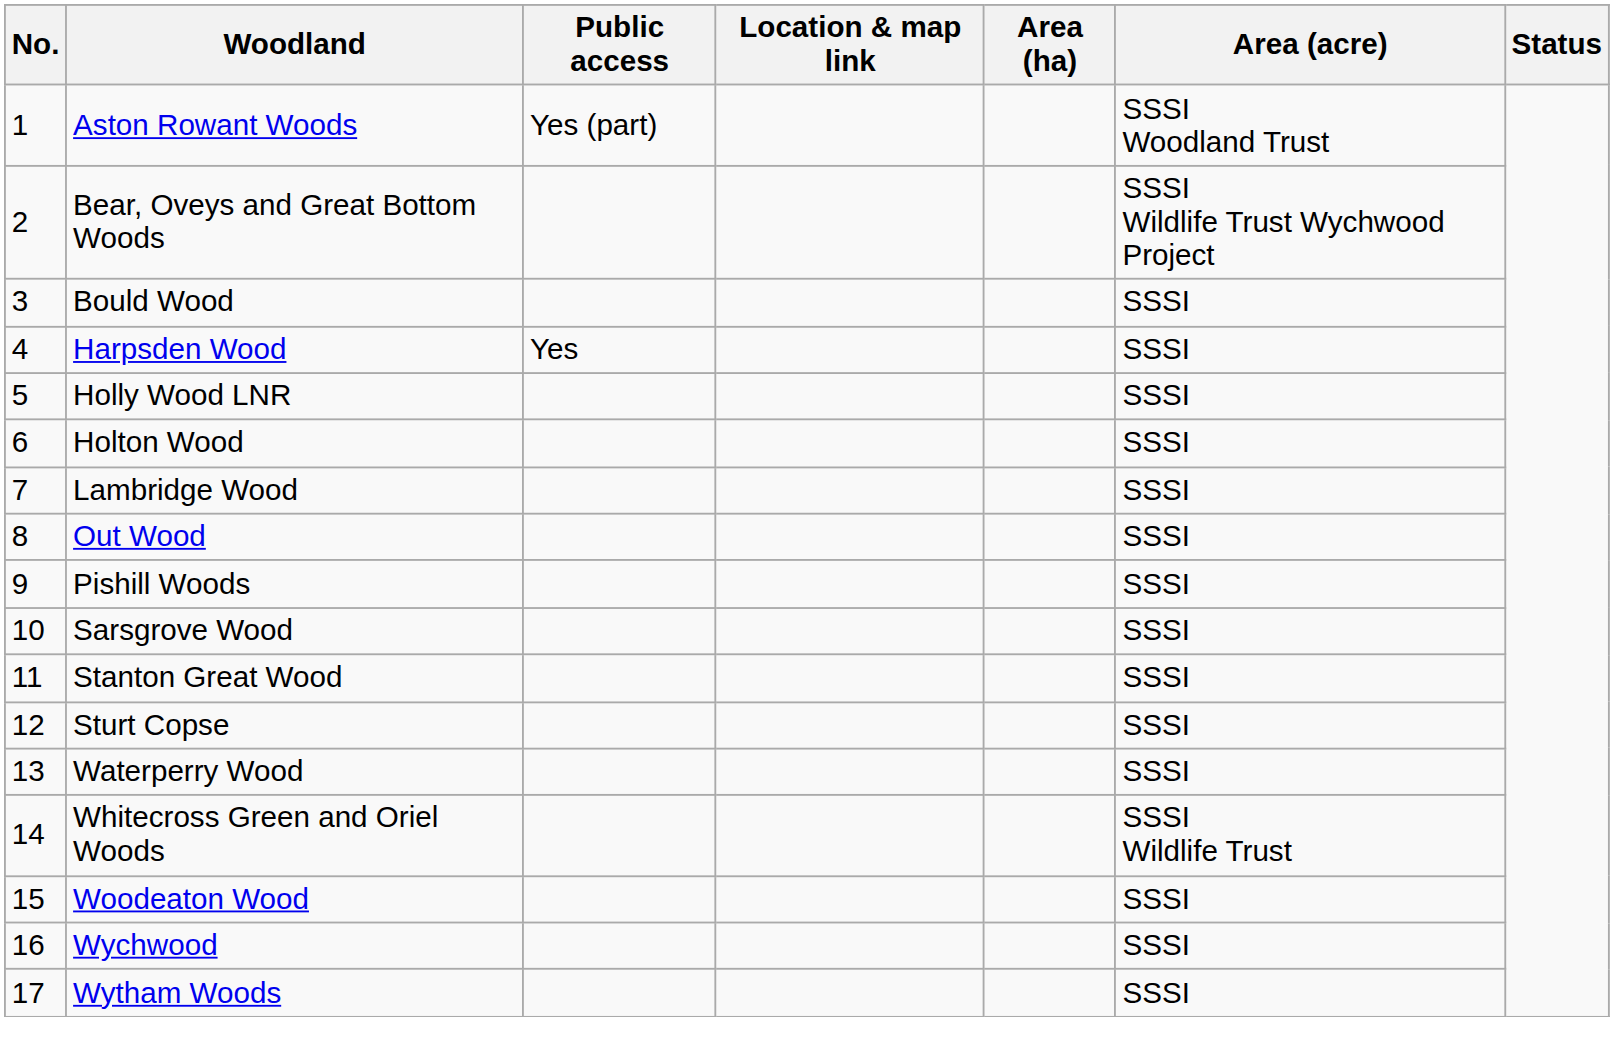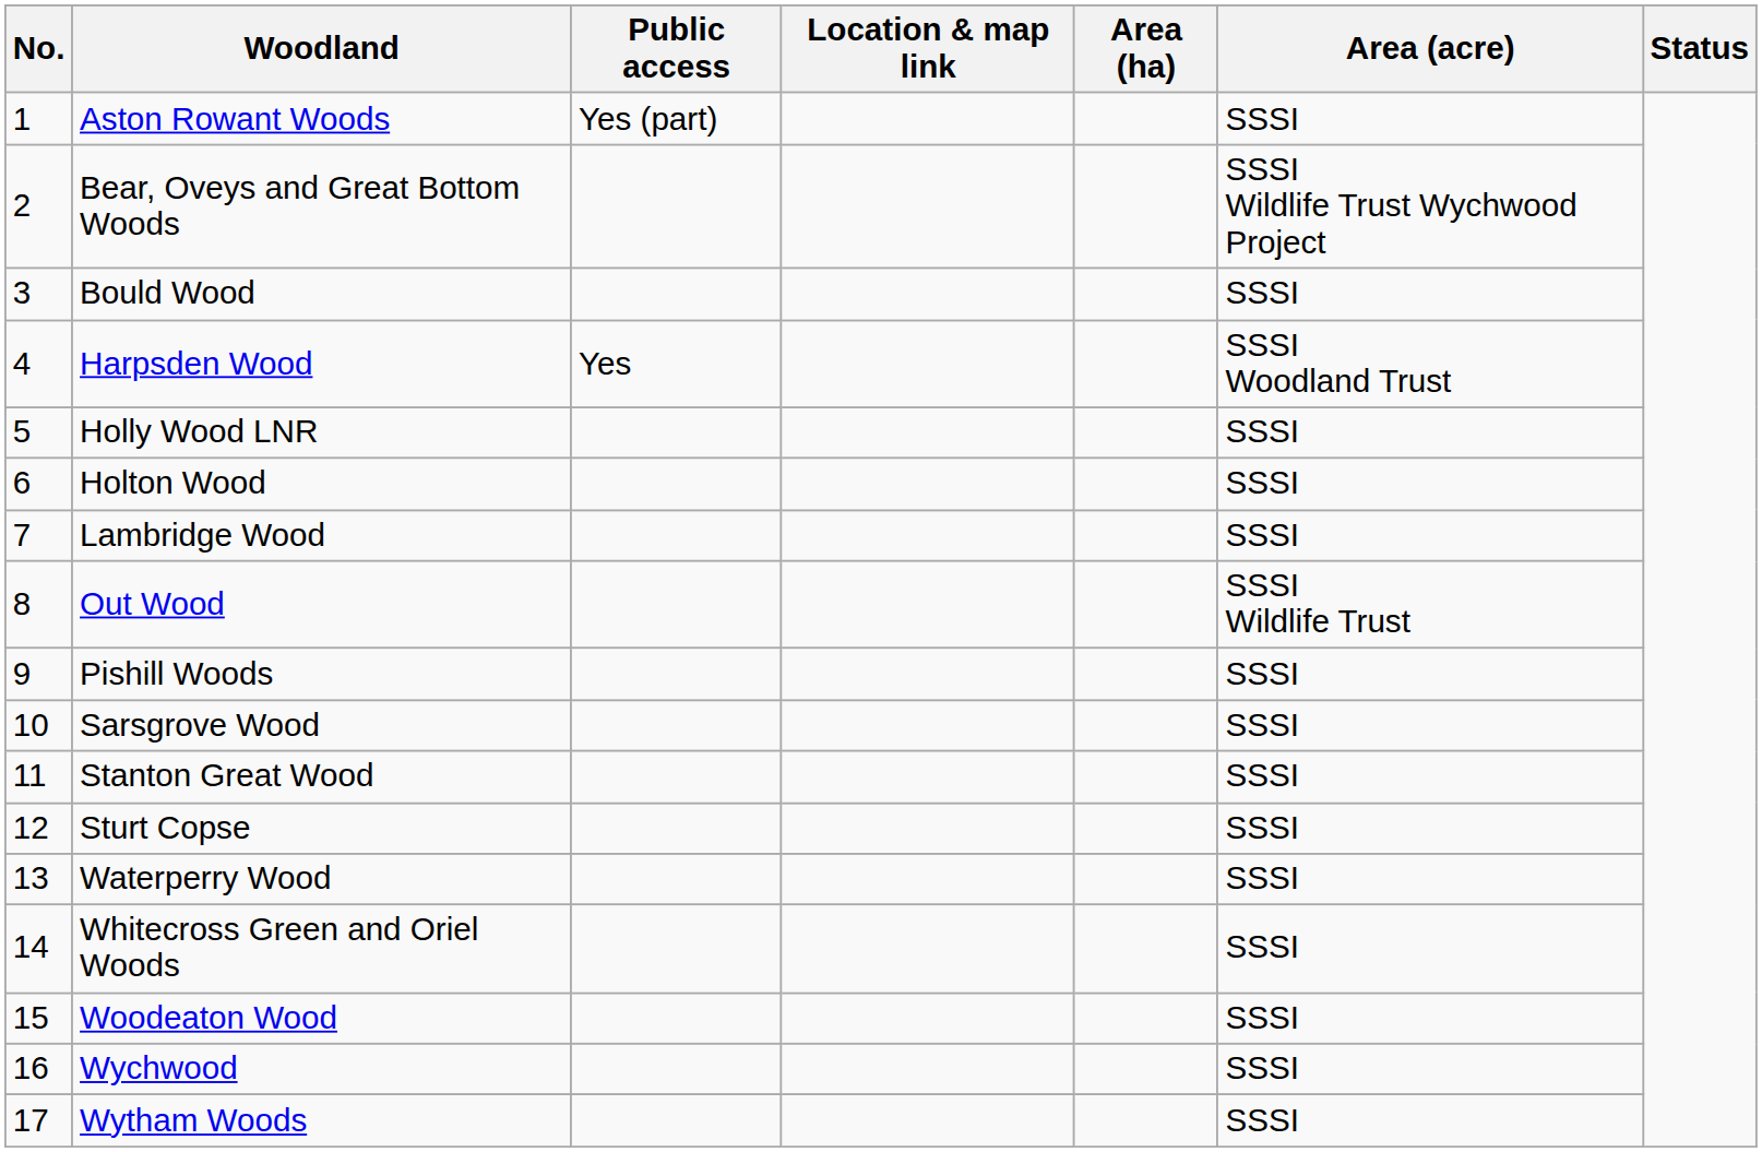Aston Rowant Woods | Area (acre): SSSI Woodland Trust -> SSSI
Harpsden Wood | Area (acre): SSSI -> SSSI Woodland Trust
Out Wood | Area (acre): SSSI -> SSSI Wildlife Trust
Whitecross Green and Oriel Woods | Area (acre): SSSI Wildlife Trust -> SSSI
